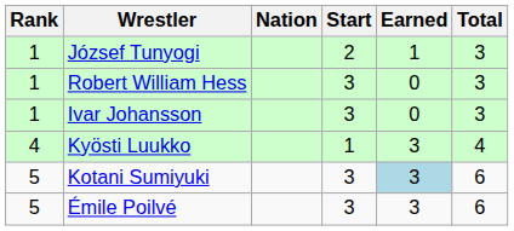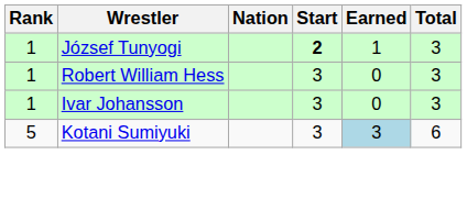József Tunyogi | Start: normal -> bold
- row: 4 | Kyösti Luukko | 1 | 3 | 4
- row: 5 | Émile Poilvé | 3 | 3 | 6
